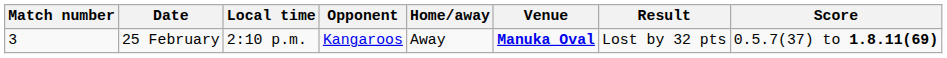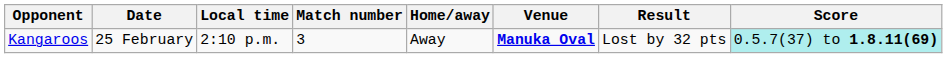columns swapped: Match number <-> Opponent
25 February | Score: no background -> paleturquoise background
